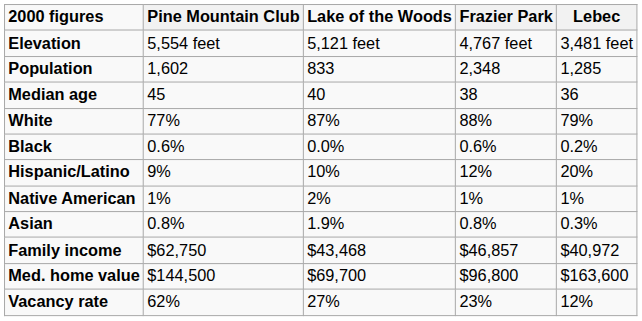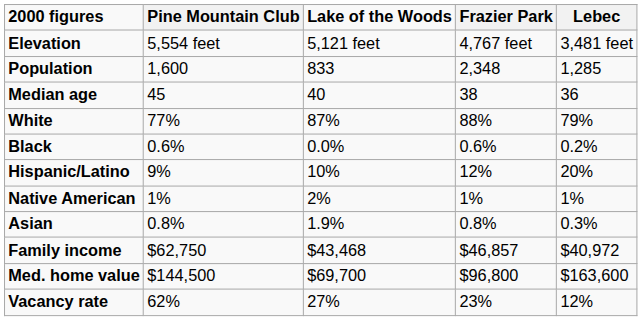Population | Pine Mountain Club: 1,602 -> 1,600
